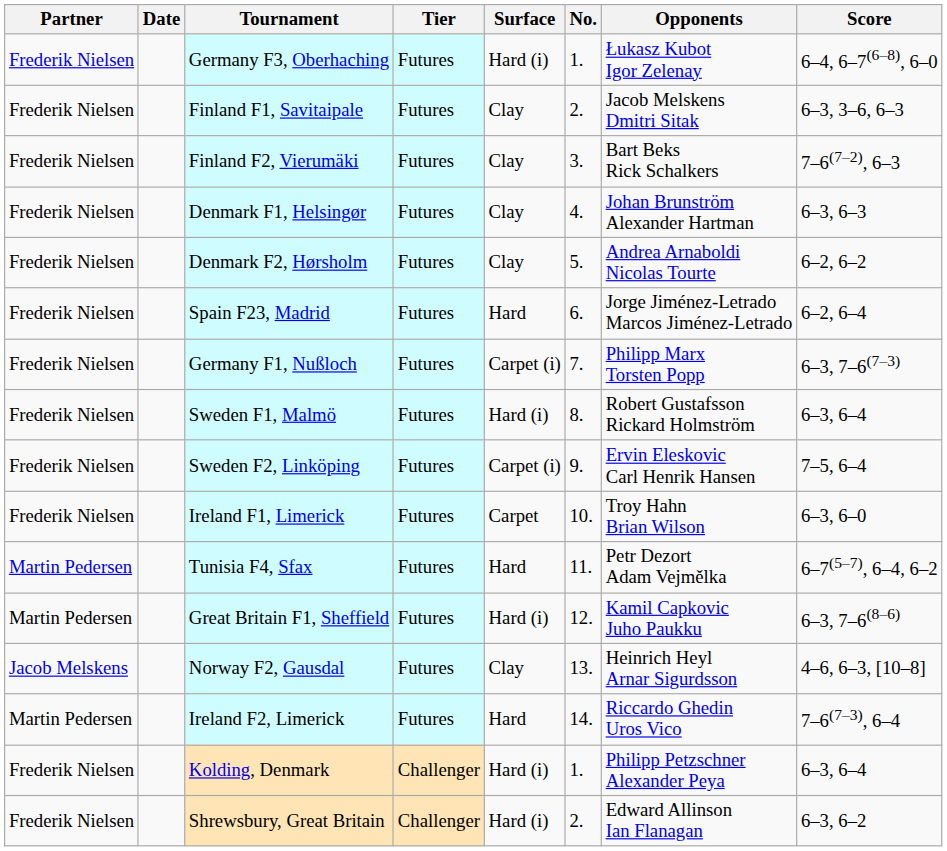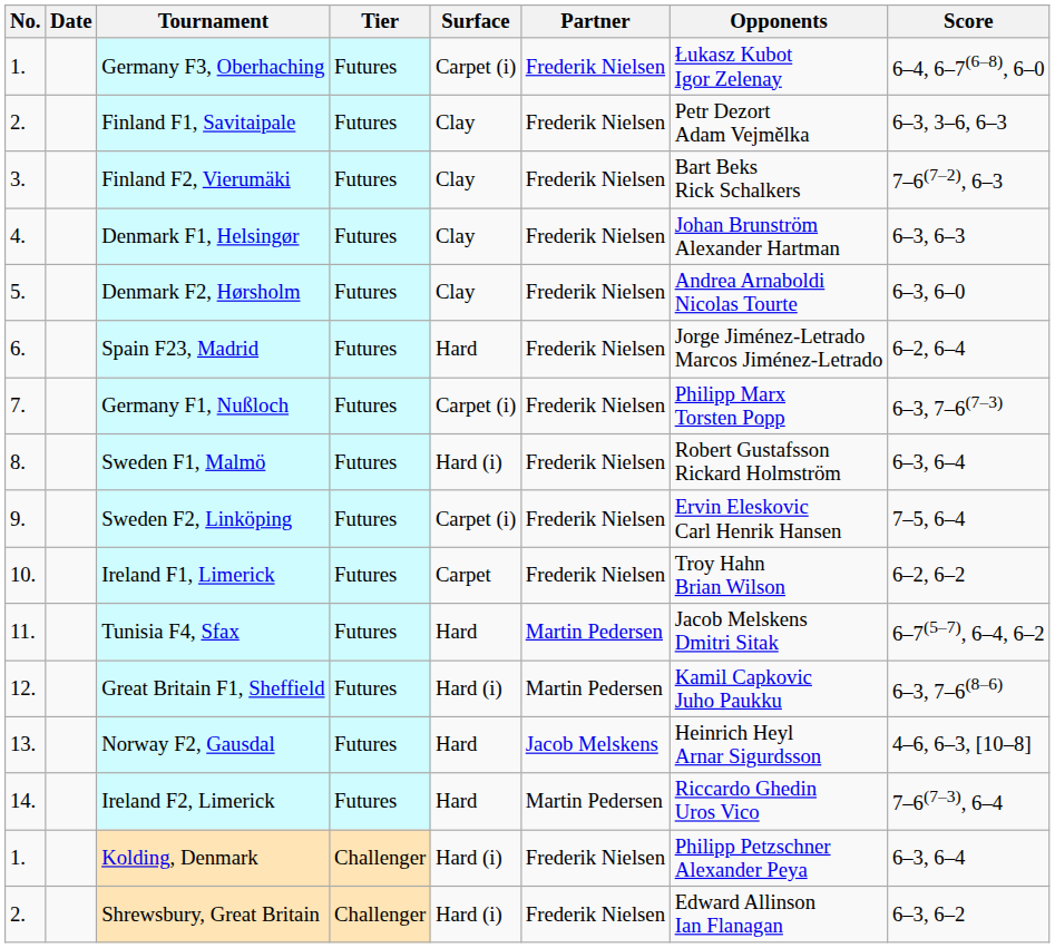columns swapped: No. <-> Partner
Germany F3, Oberhaching | Surface: Hard (i) -> Carpet (i)
Finland F1, Savitaipale | Opponents: Jacob Melskens Dmitri Sitak -> Petr Dezort Adam Vejmělka
Denmark F2, Hørsholm | Score: 6–2, 6–2 -> 6–3, 6–0
Ireland F1, Limerick | Score: 6–3, 6–0 -> 6–2, 6–2
Tunisia F4, Sfax | Opponents: Petr Dezort Adam Vejmělka -> Jacob Melskens Dmitri Sitak
Norway F2, Gausdal | Surface: Clay -> Hard
